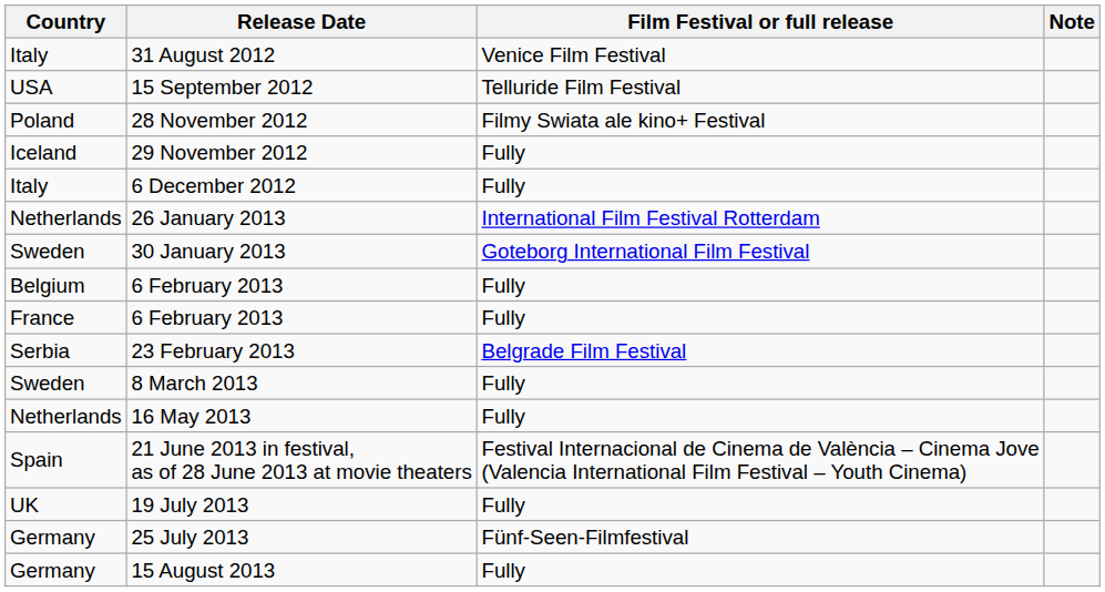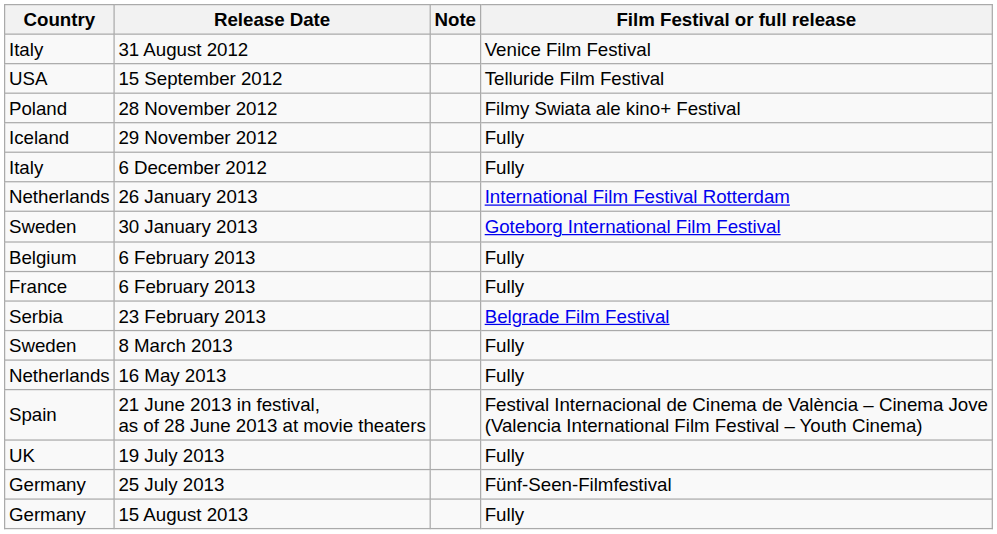columns swapped: Film Festival or full release <-> Note
